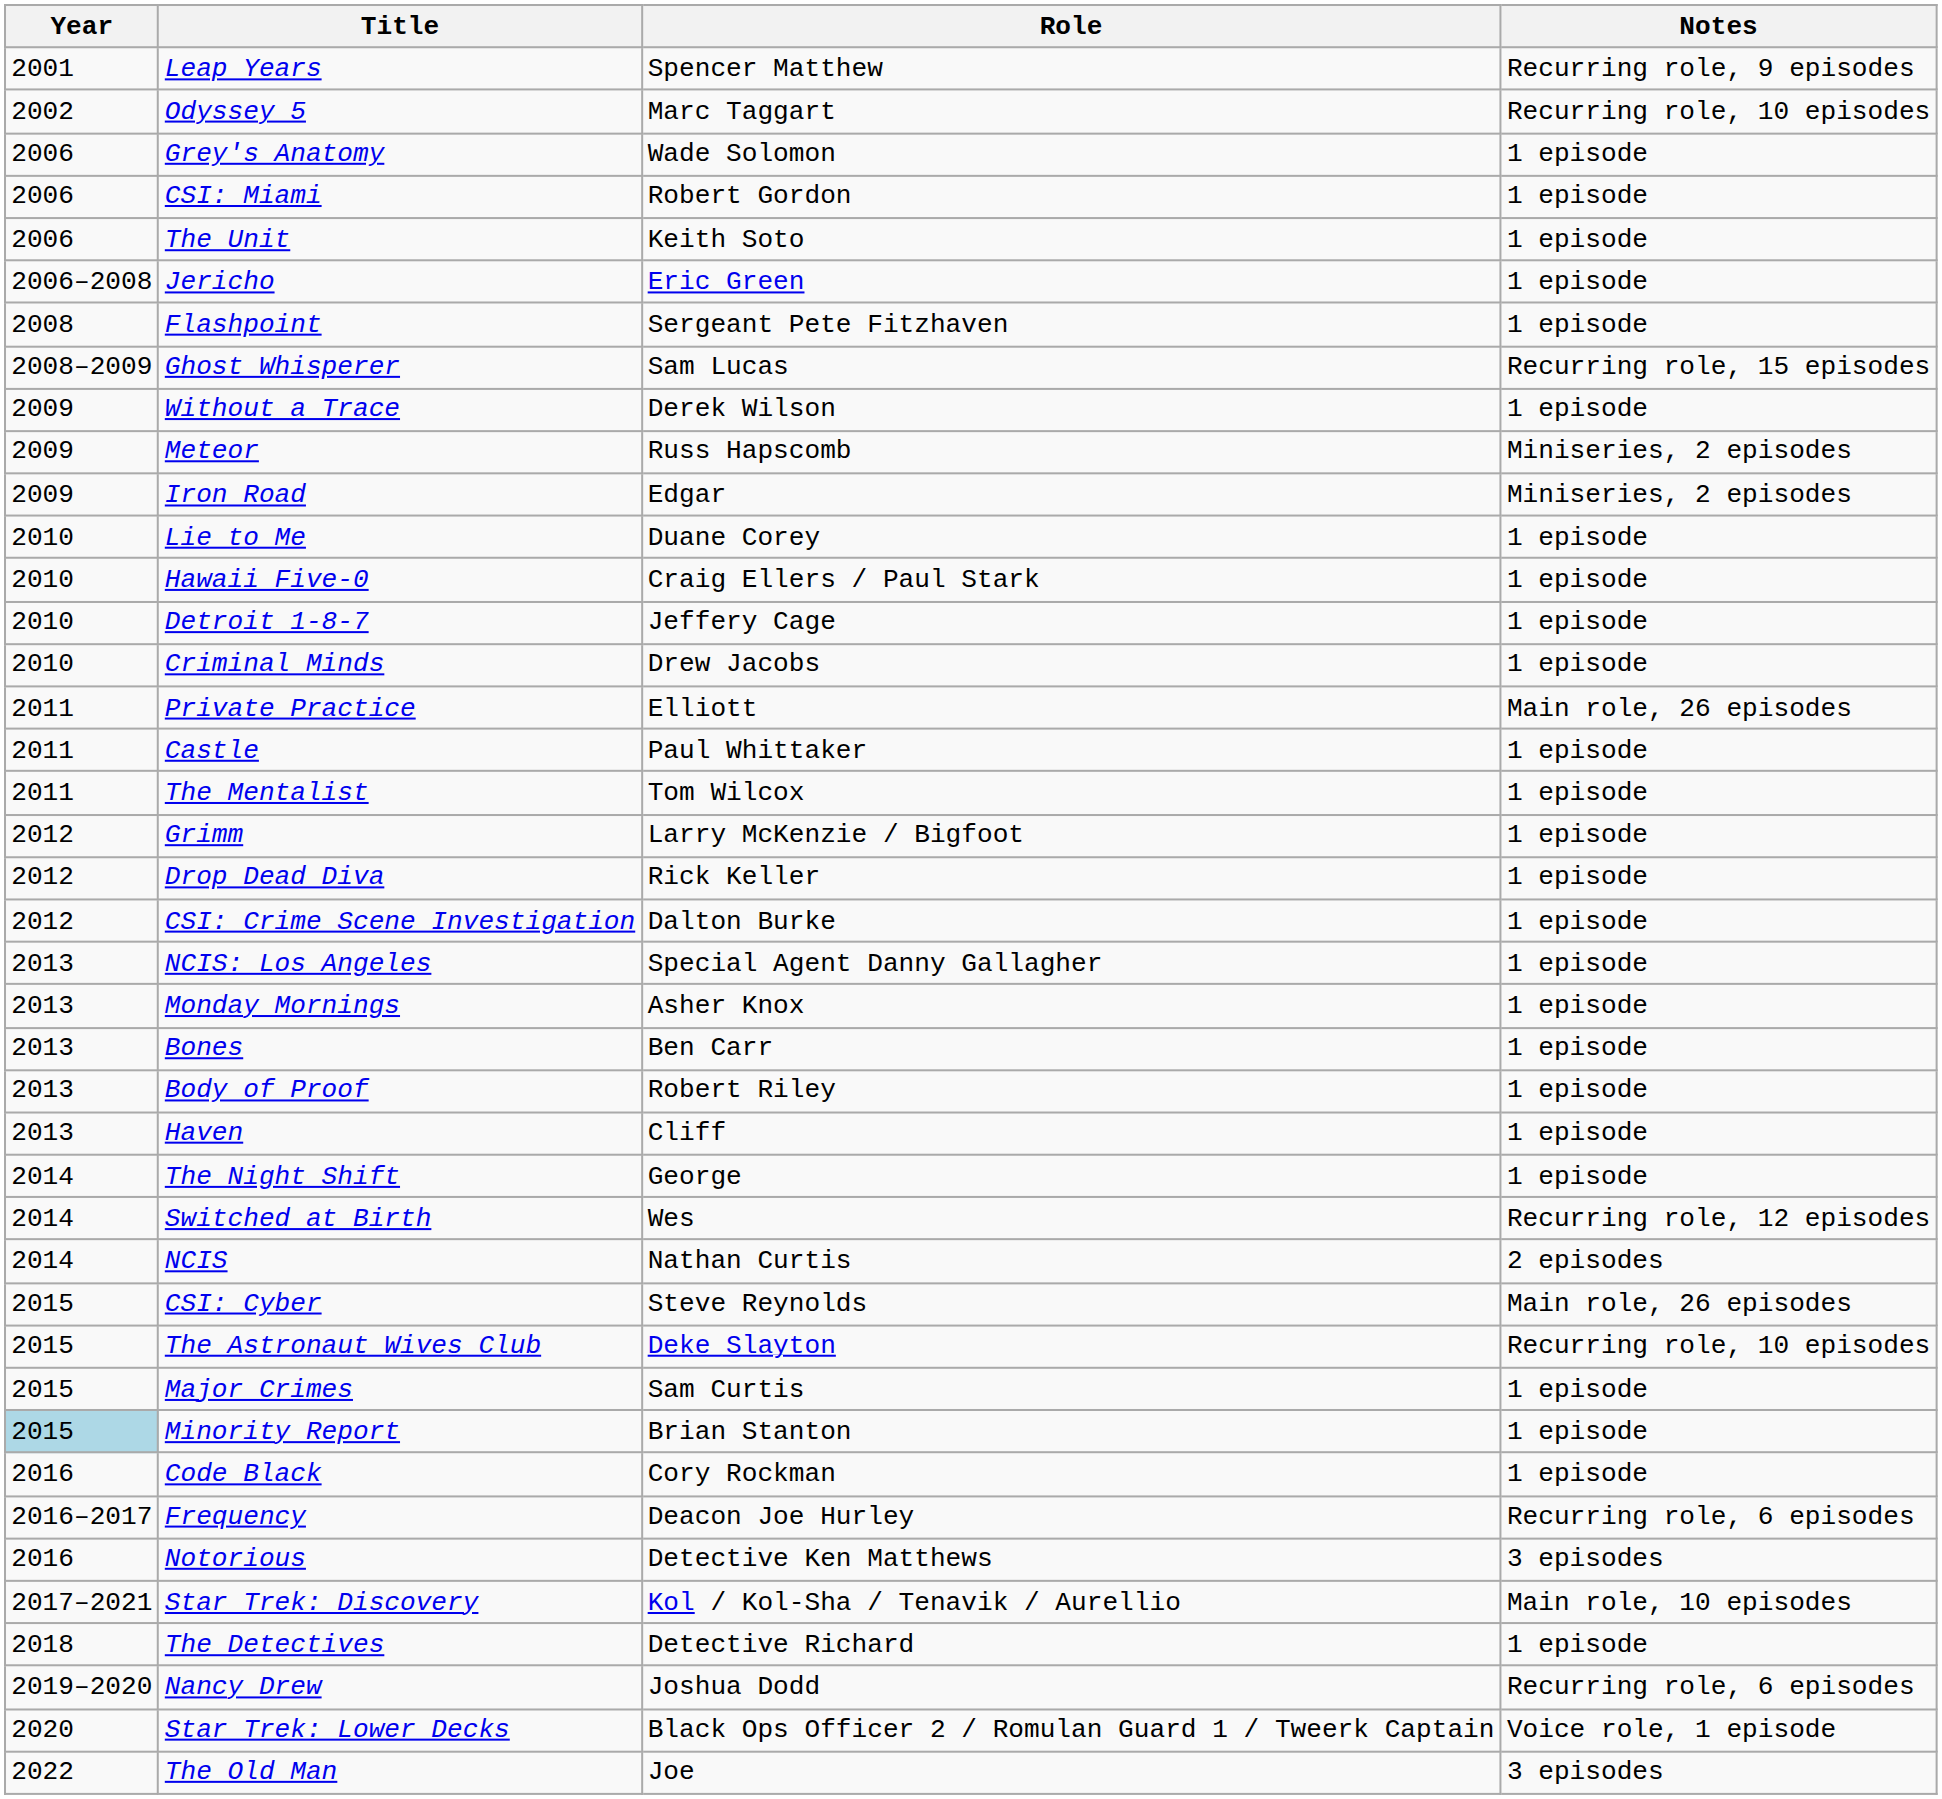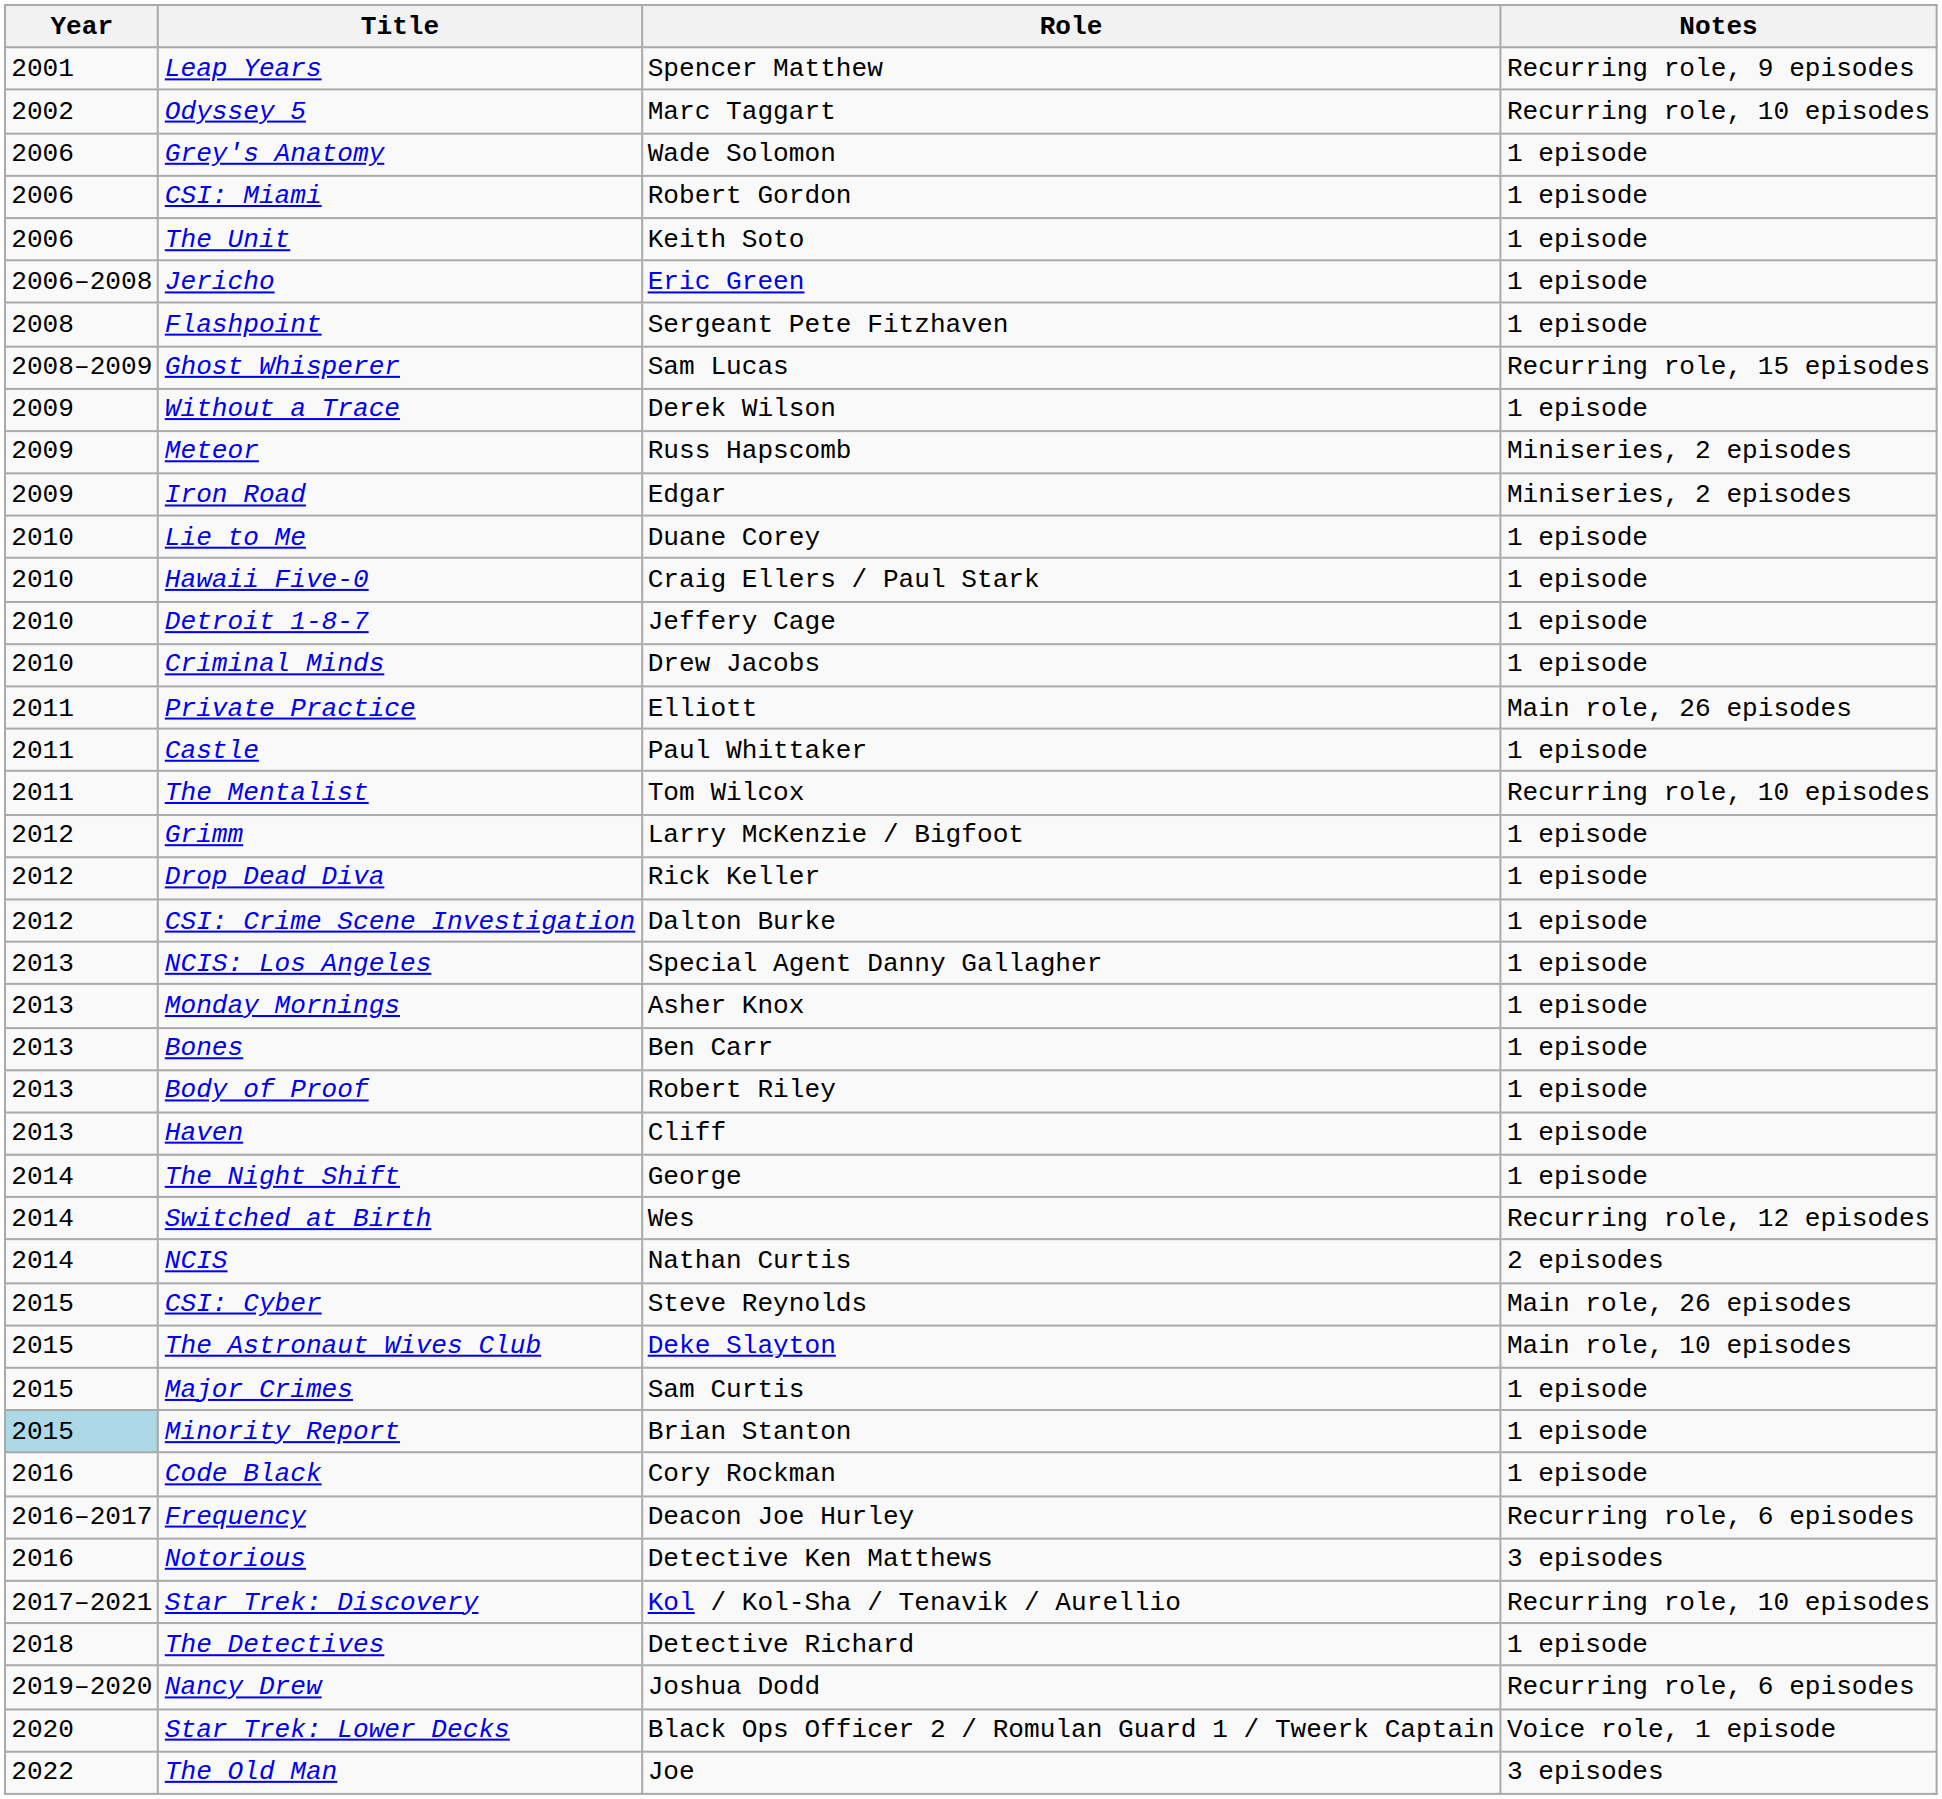The Mentalist | Notes: 1 episode -> Recurring role, 10 episodes
The Astronaut Wives Club | Notes: Recurring role, 10 episodes -> Main role, 10 episodes
Star Trek: Discovery | Notes: Main role, 10 episodes -> Recurring role, 10 episodes
